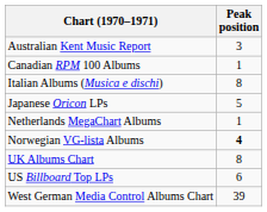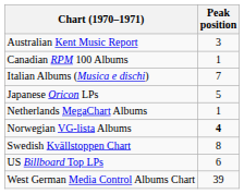Italian Albums (Musica e dischi) | Peak position: 8 -> 7
+ row: Swedish Kvällstoppen Chart | 8
- row: UK Albums Chart | 8
